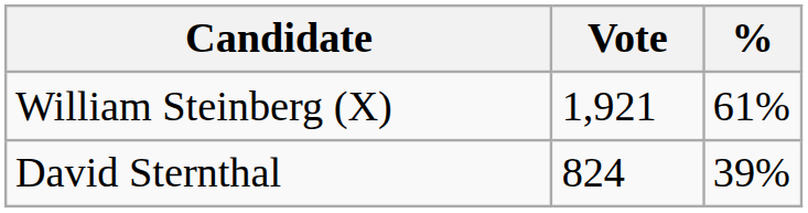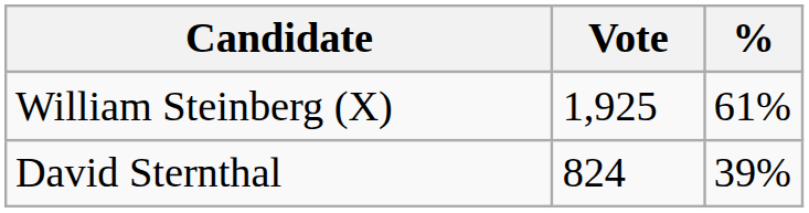William Steinberg (X) | Vote: 1,921 -> 1,925
